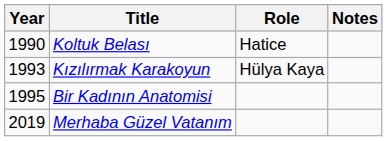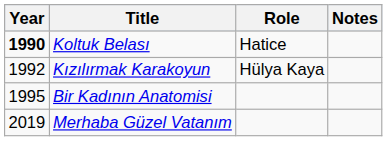Koltuk Belası | Year: normal -> bold
Kızılırmak Karakoyun | Year: 1993 -> 1992
